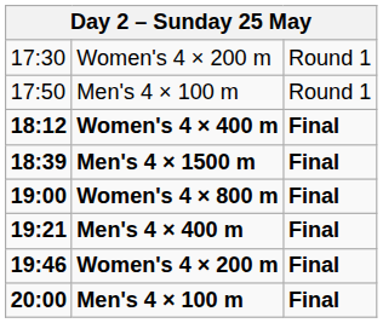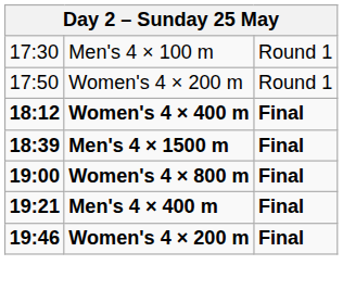17:30 | column 2: Women's 4 × 200 m -> Men's 4 × 100 m
17:50 | column 2: Men's 4 × 100 m -> Women's 4 × 200 m
- row: 20:00 | Men's 4 × 100 m | Final
